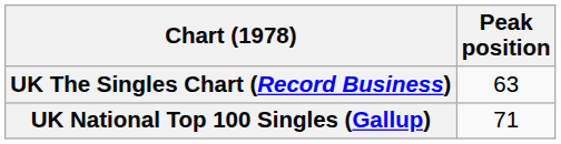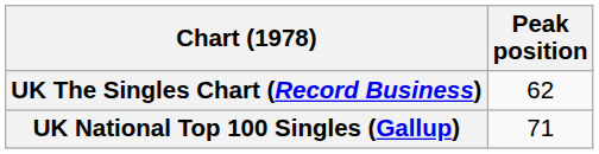UK The Singles Chart (Record Business) | Peak position: 63 -> 62
